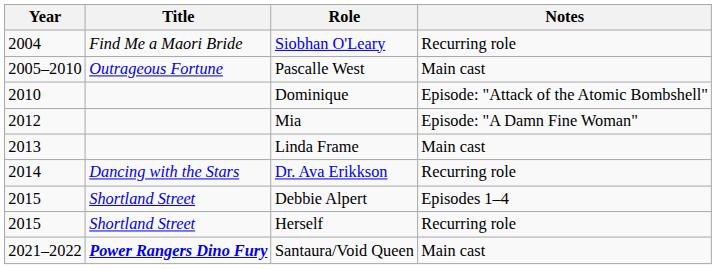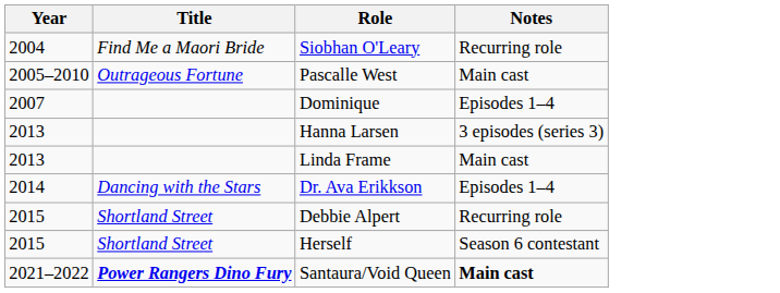Dominique | Year: 2010 -> 2007
Dominique | Notes: Episode: "Attack of the Atomic Bombshell" -> Episodes 1–4
- row: 2012 | Mia | Episode: "A Damn Fine Woman"
+ row: 2013 | Hanna Larsen | 3 episodes (series 3)
Dr. Ava Erikkson | Notes: Recurring role -> Episodes 1–4
Debbie Alpert | Notes: Episodes 1–4 -> Recurring role
Herself | Notes: Recurring role -> Season 6 contestant
Santaura/Void Queen | Notes: normal -> bold
